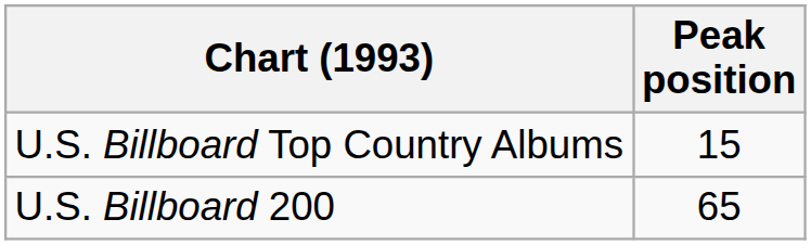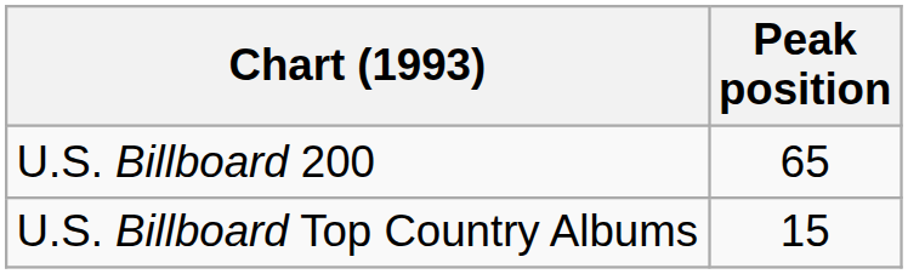rows swapped: U.S. Billboard Top Country Albums <-> U.S. Billboard 200
